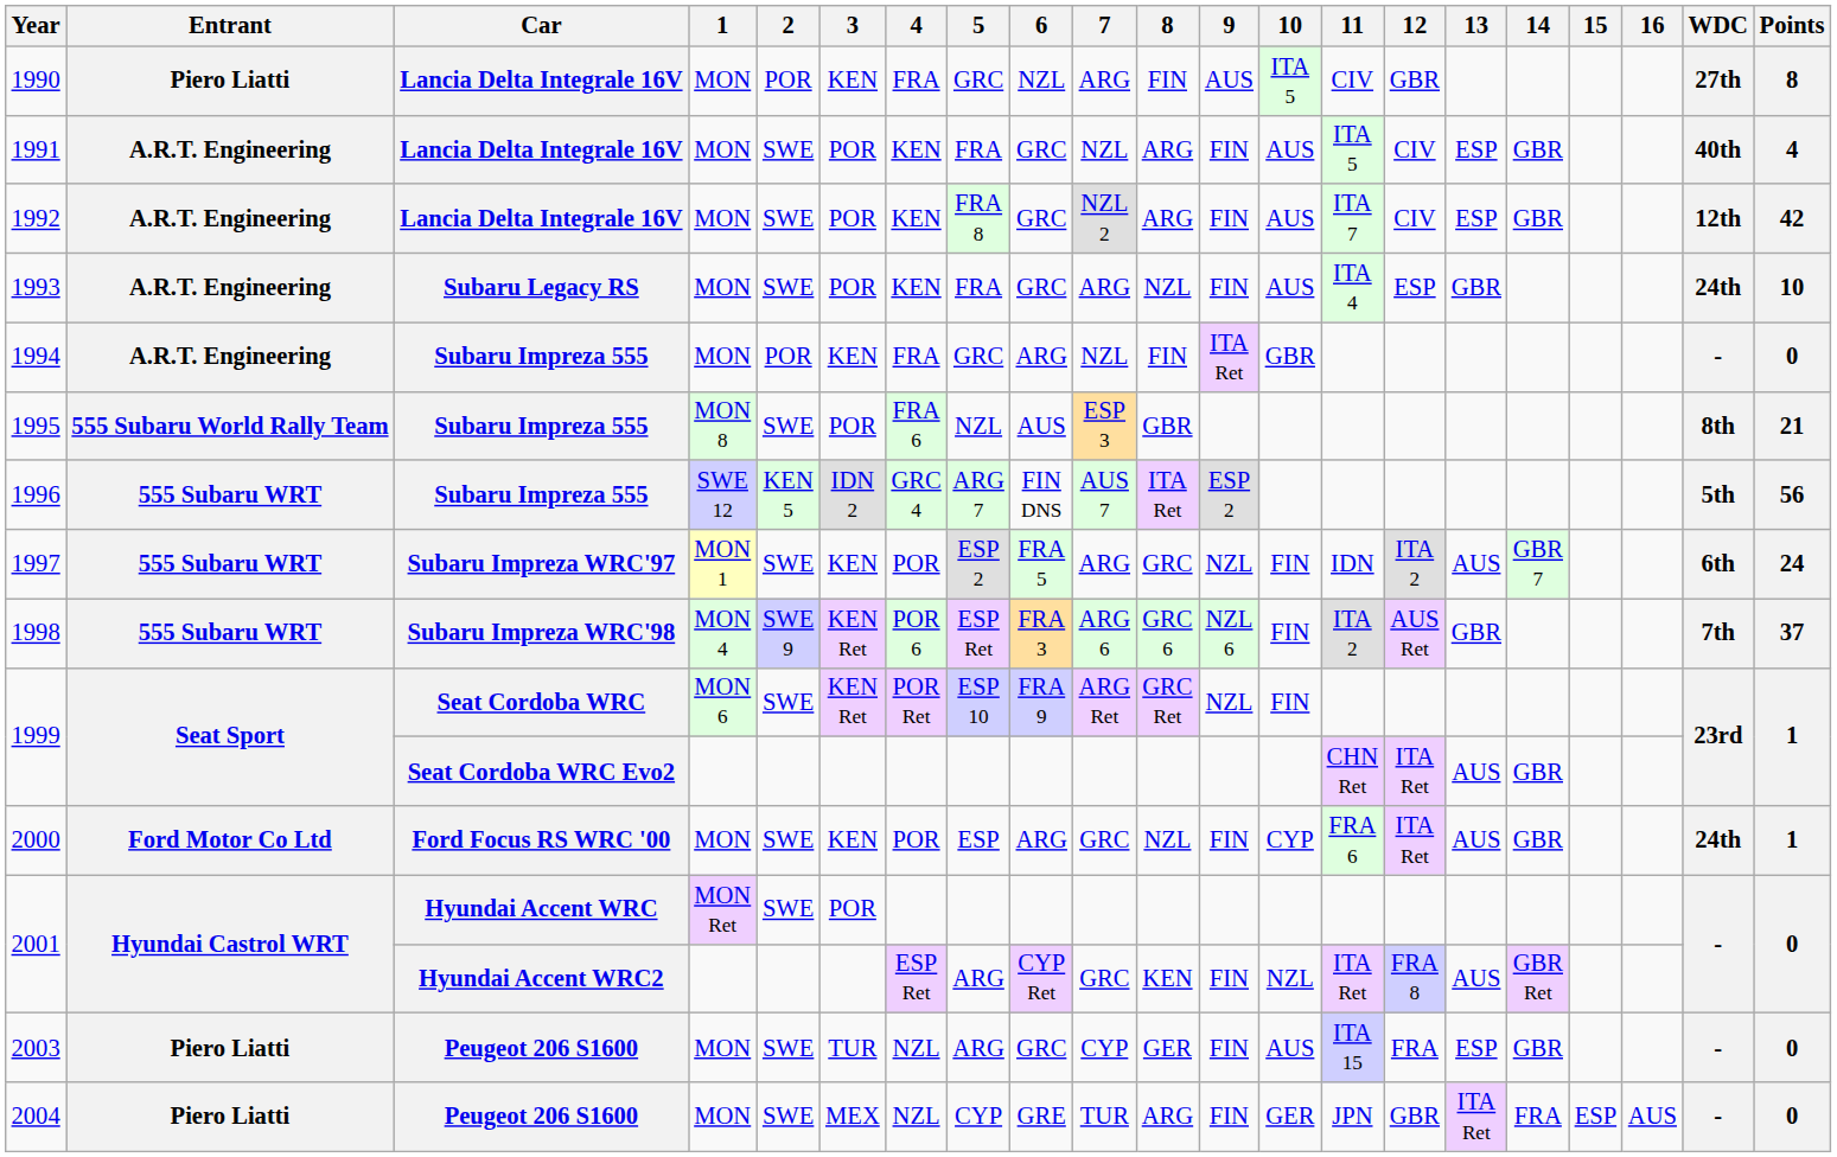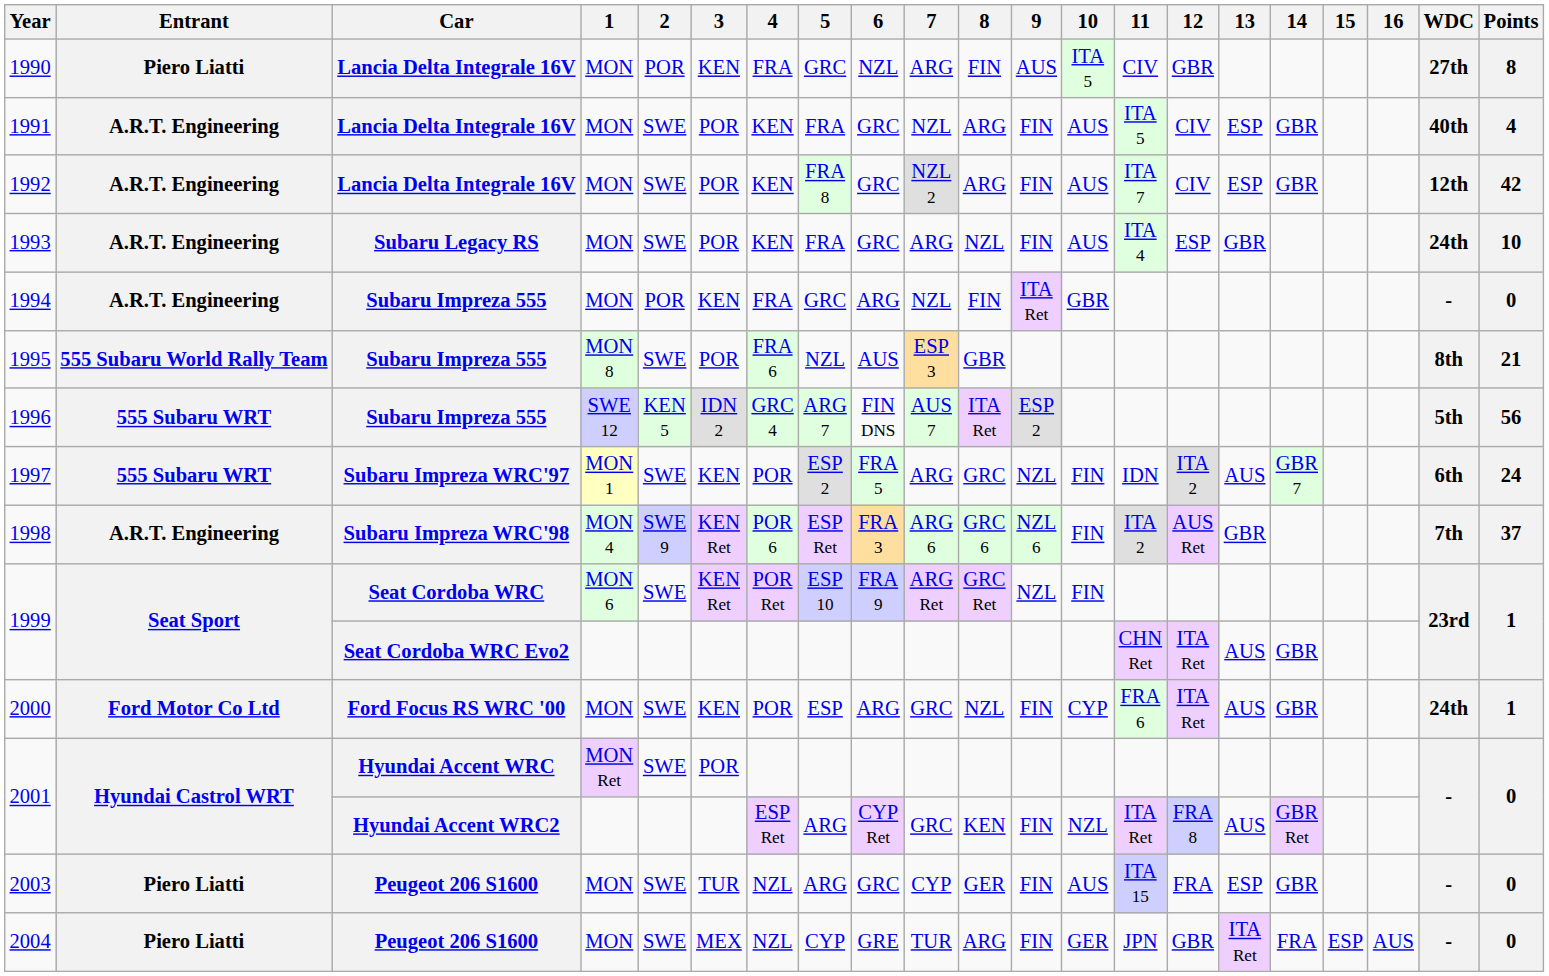1998 | Entrant: 555 Subaru WRT -> A.R.T. Engineering
